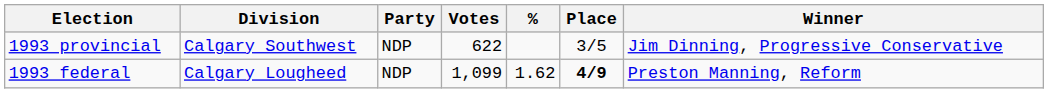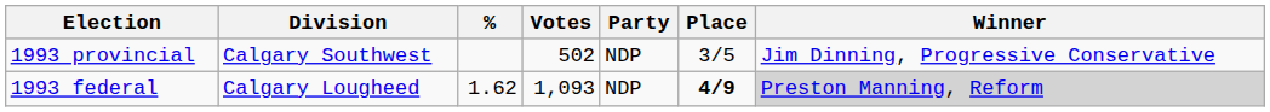columns swapped: Party <-> %
1993 provincial | Votes: 622 -> 502
1993 federal | Votes: 1,099 -> 1,093
1993 federal | Winner: no background -> lightgrey background
